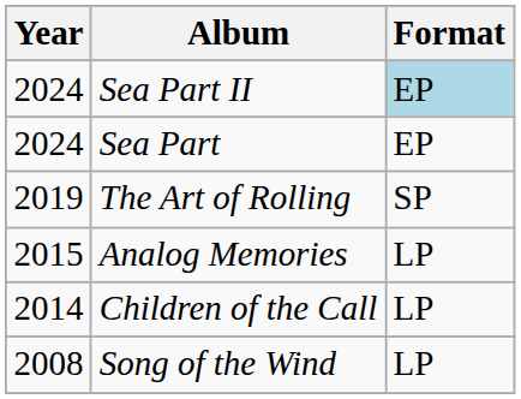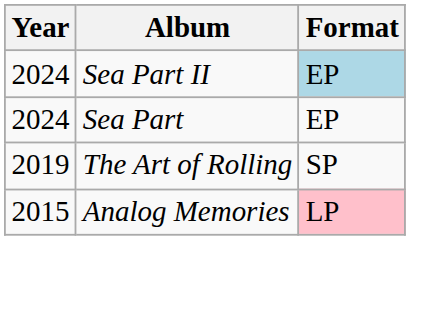Analog Memories | Format: no background -> pink background
- row: 2014 | Children of the Call | LP
- row: 2008 | Song of the Wind | LP
